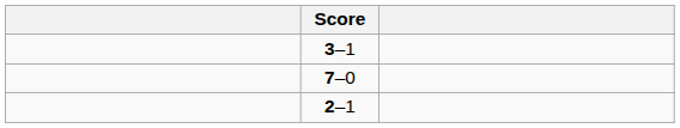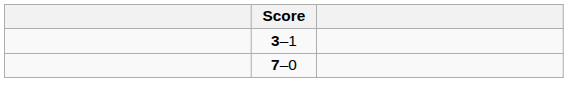- row: 2–1
